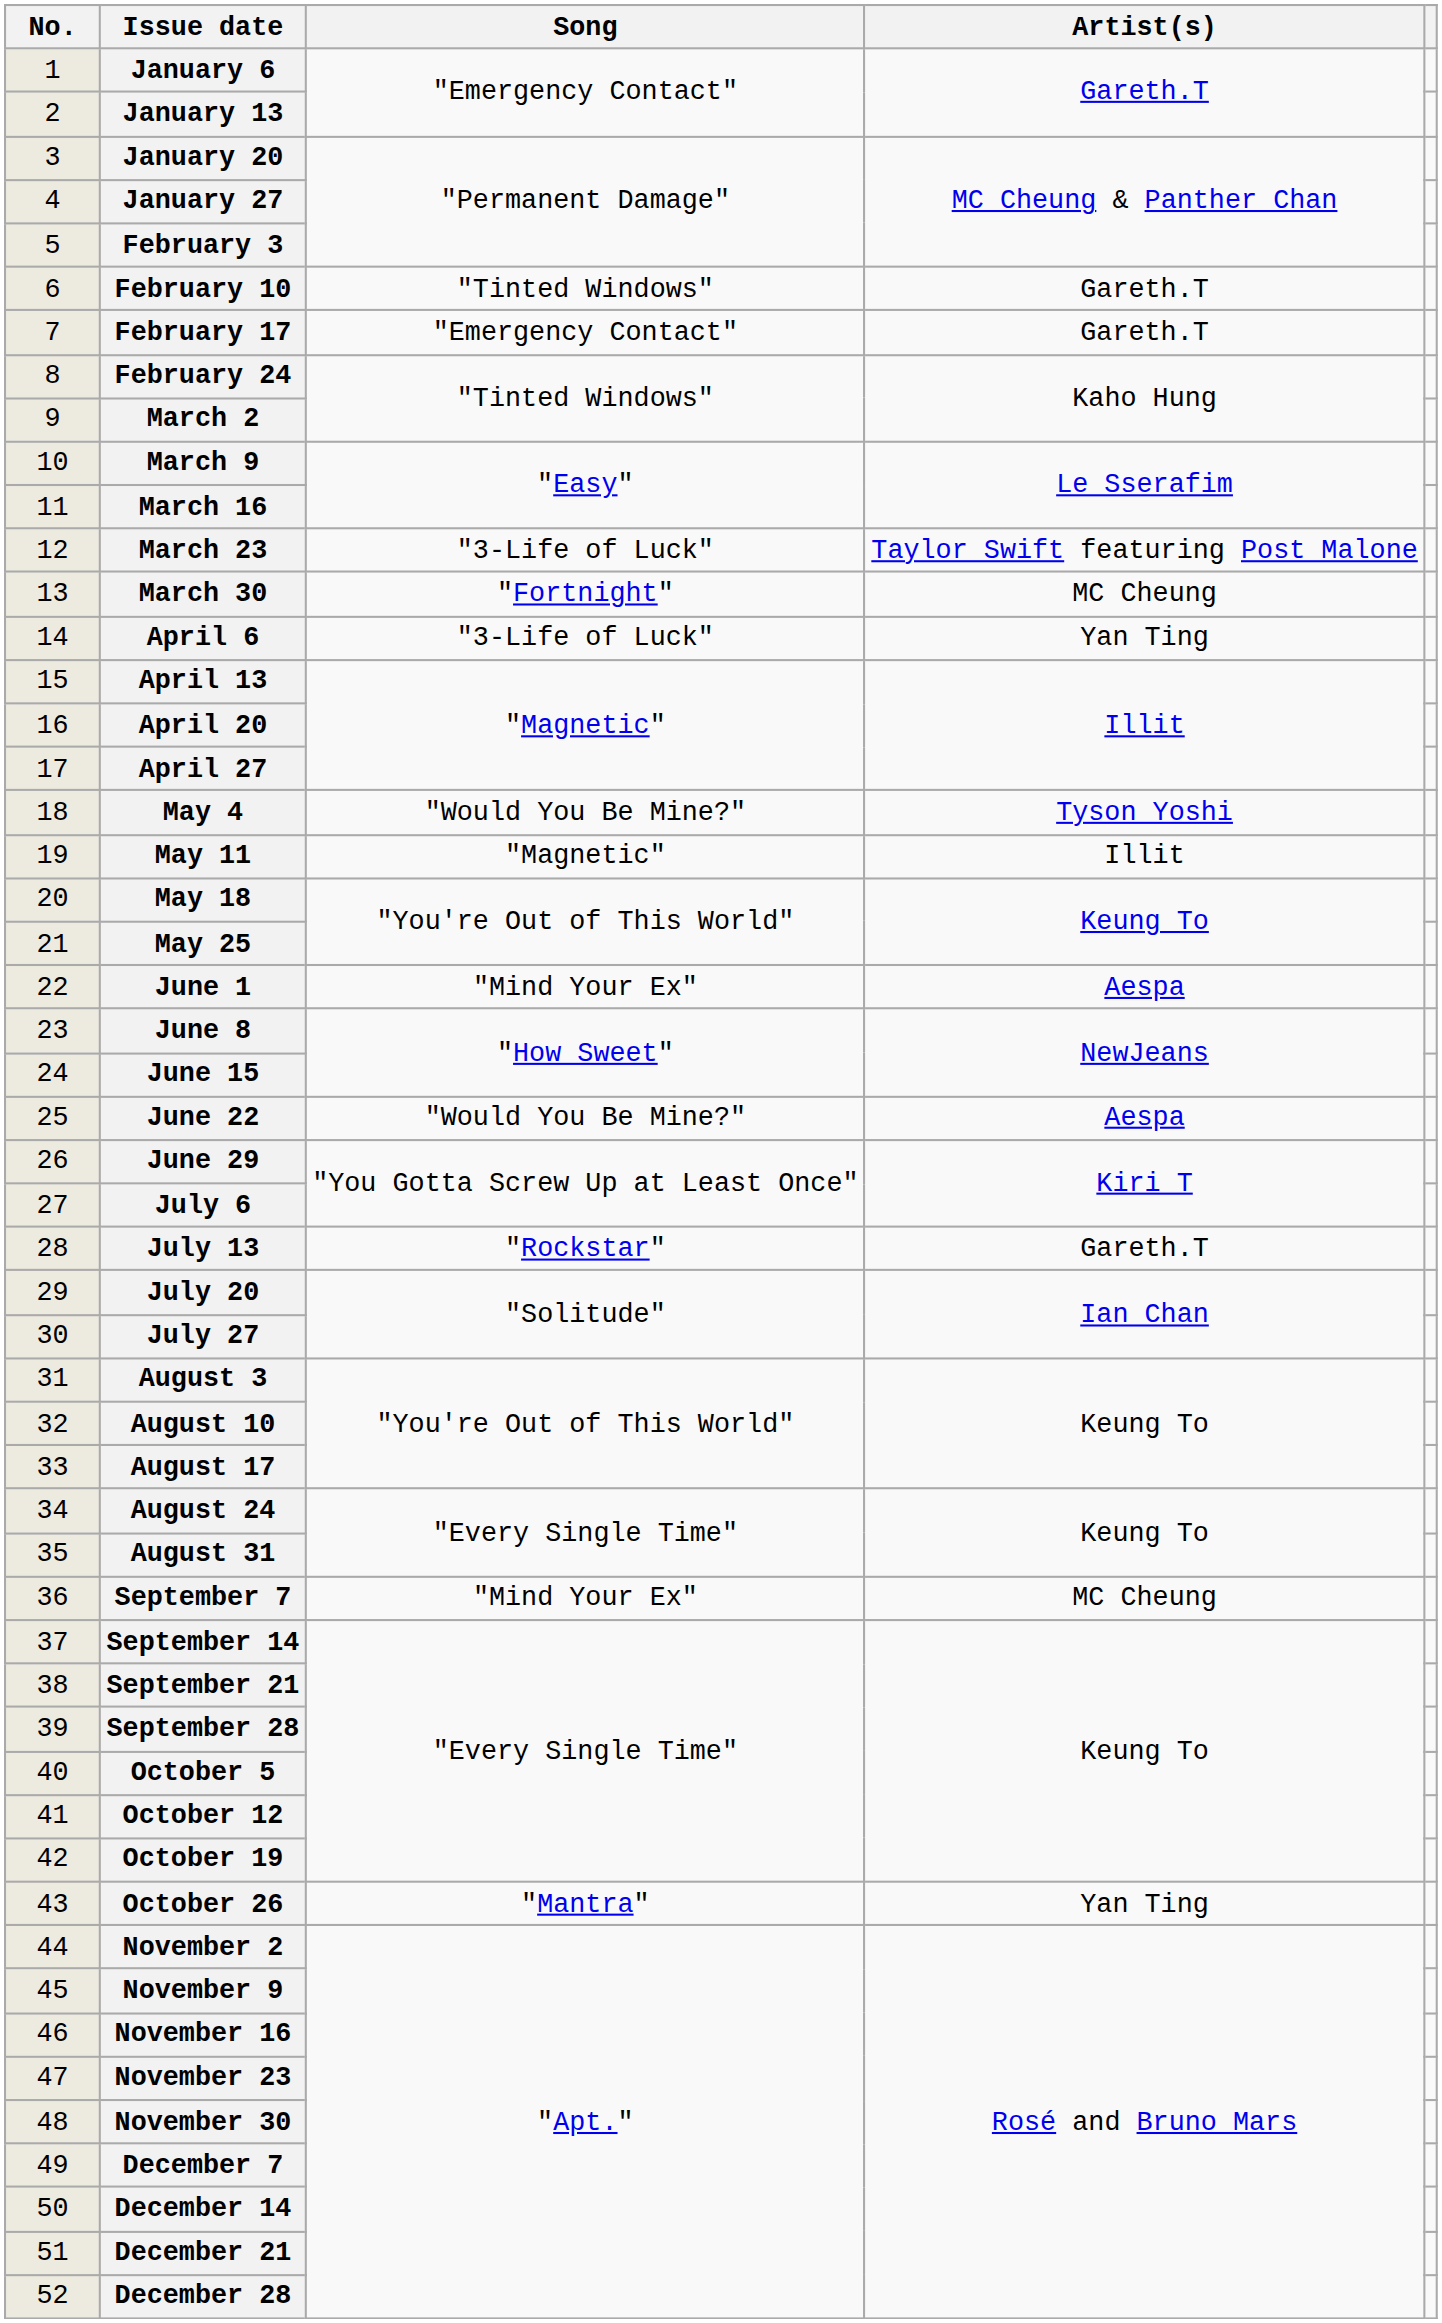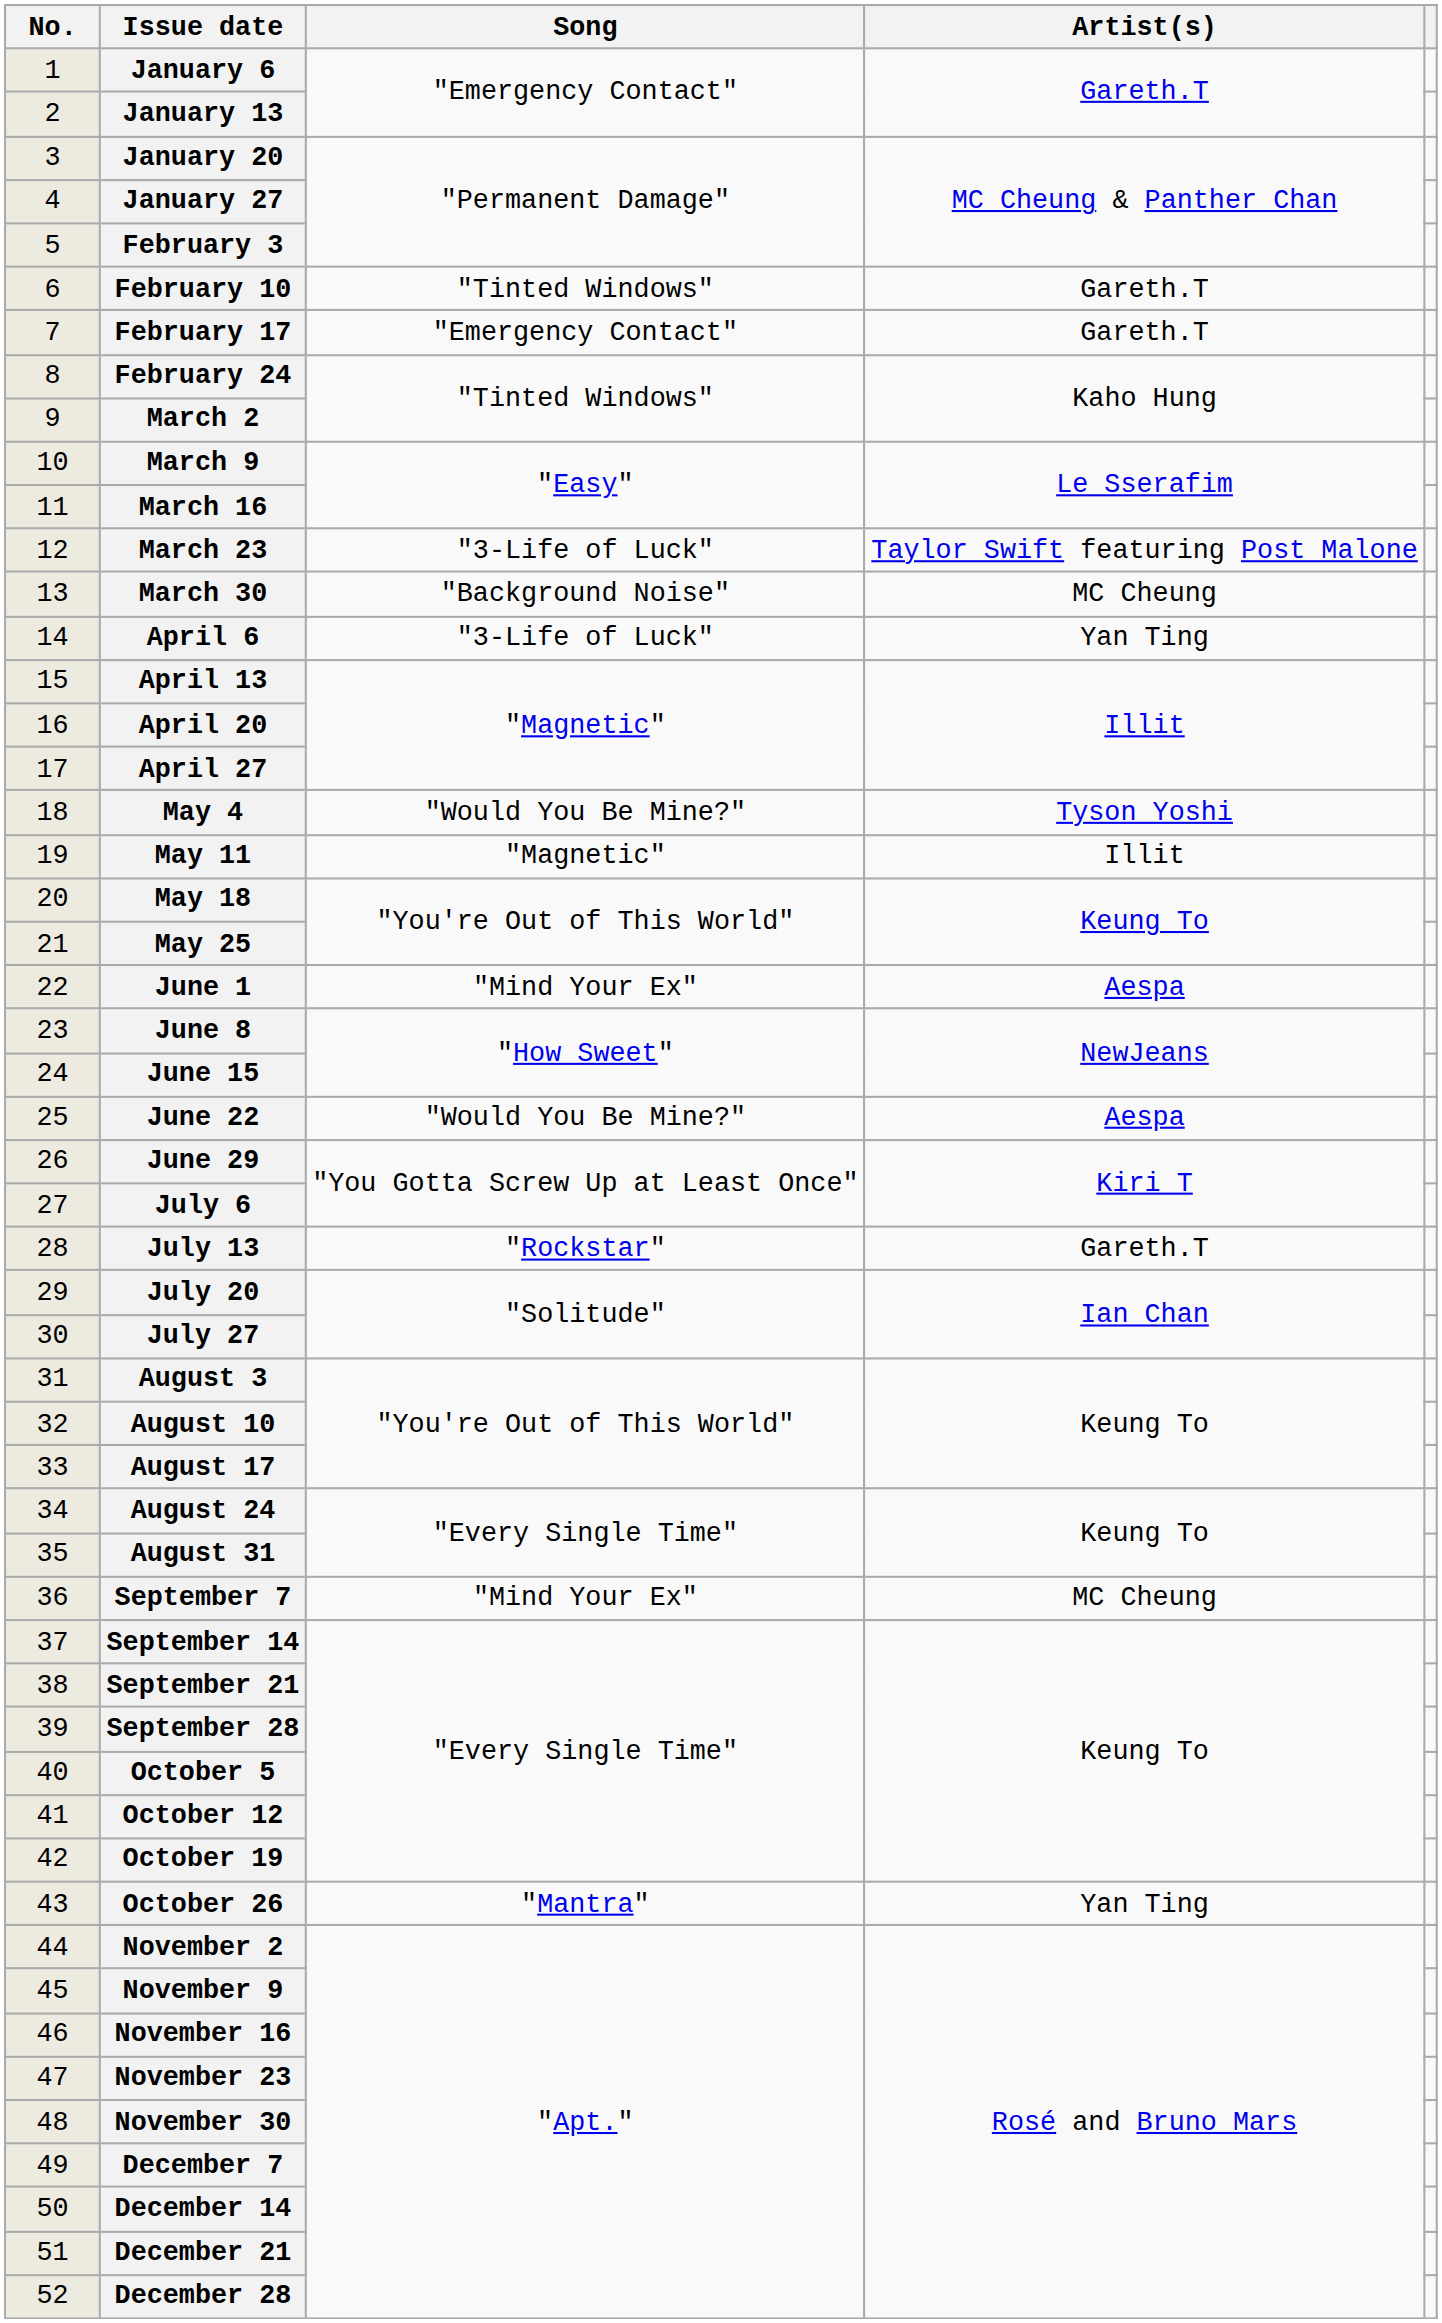March 30 | Song: "Fortnight" -> "Background Noise"
